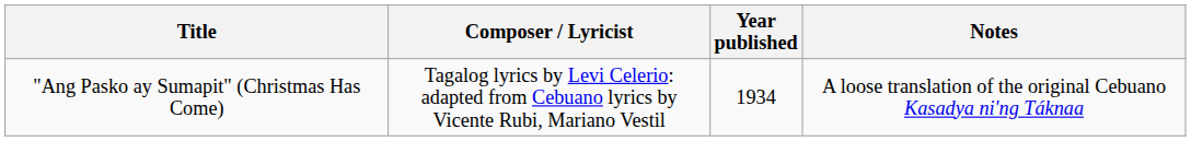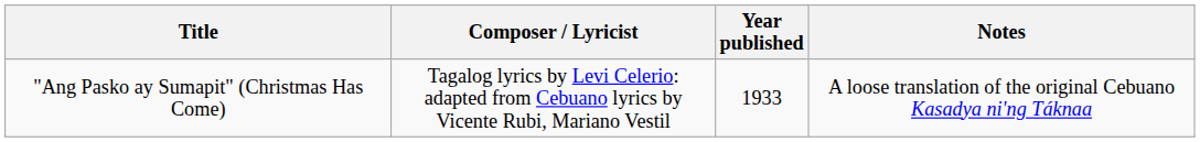"Ang Pasko ay Sumapit" (Christmas Has Come) | Year published: 1934 -> 1933
